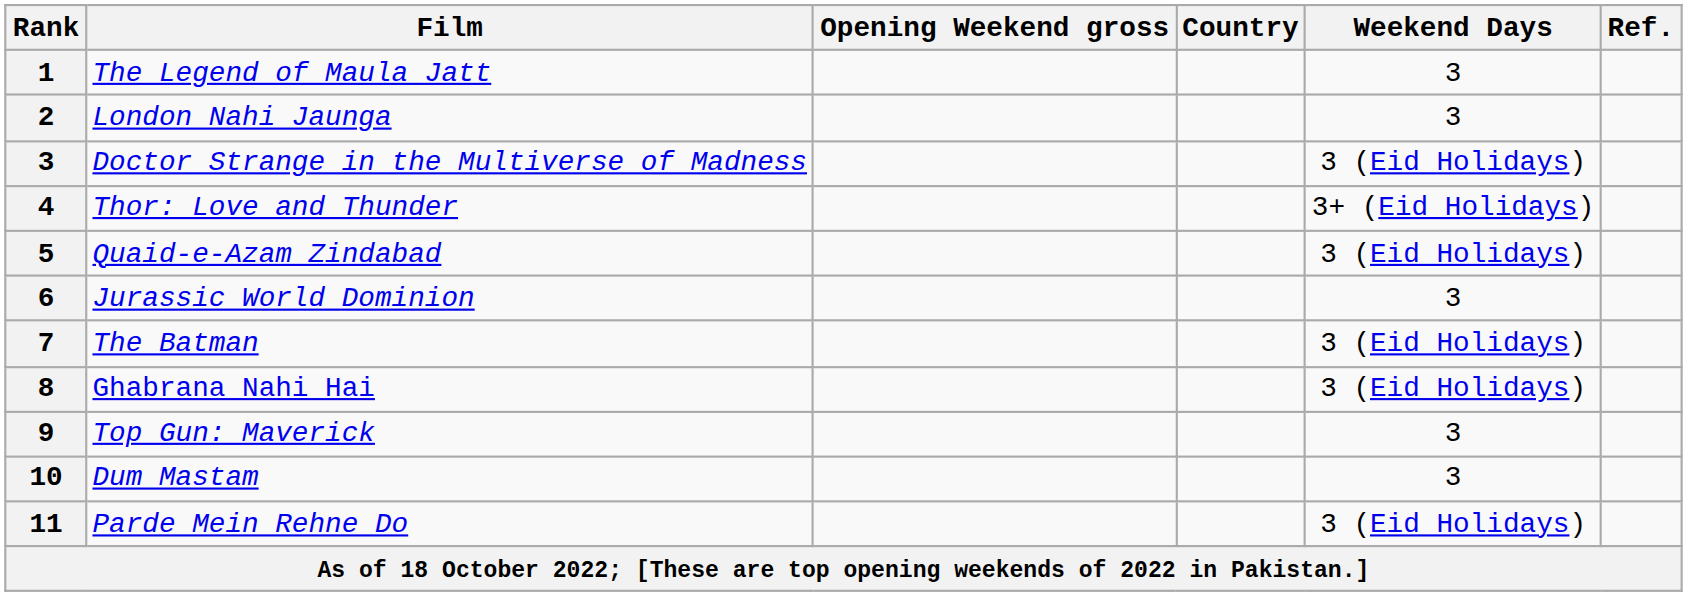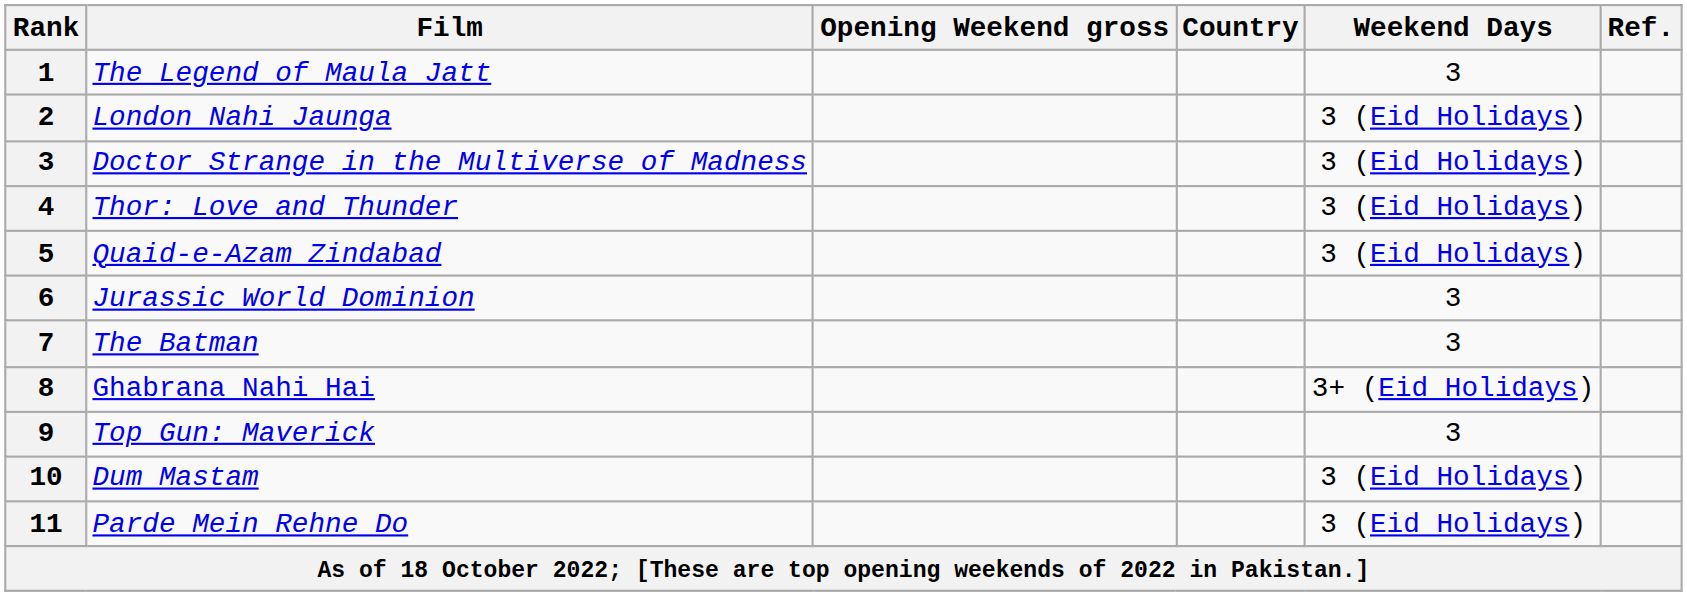London Nahi Jaunga | Weekend Days: 3 -> 3 (Eid Holidays)
Thor: Love and Thunder | Weekend Days: 3+ (Eid Holidays) -> 3 (Eid Holidays)
The Batman | Weekend Days: 3 (Eid Holidays) -> 3
Ghabrana Nahi Hai | Weekend Days: 3 (Eid Holidays) -> 3+ (Eid Holidays)
Dum Mastam | Weekend Days: 3 -> 3 (Eid Holidays)
